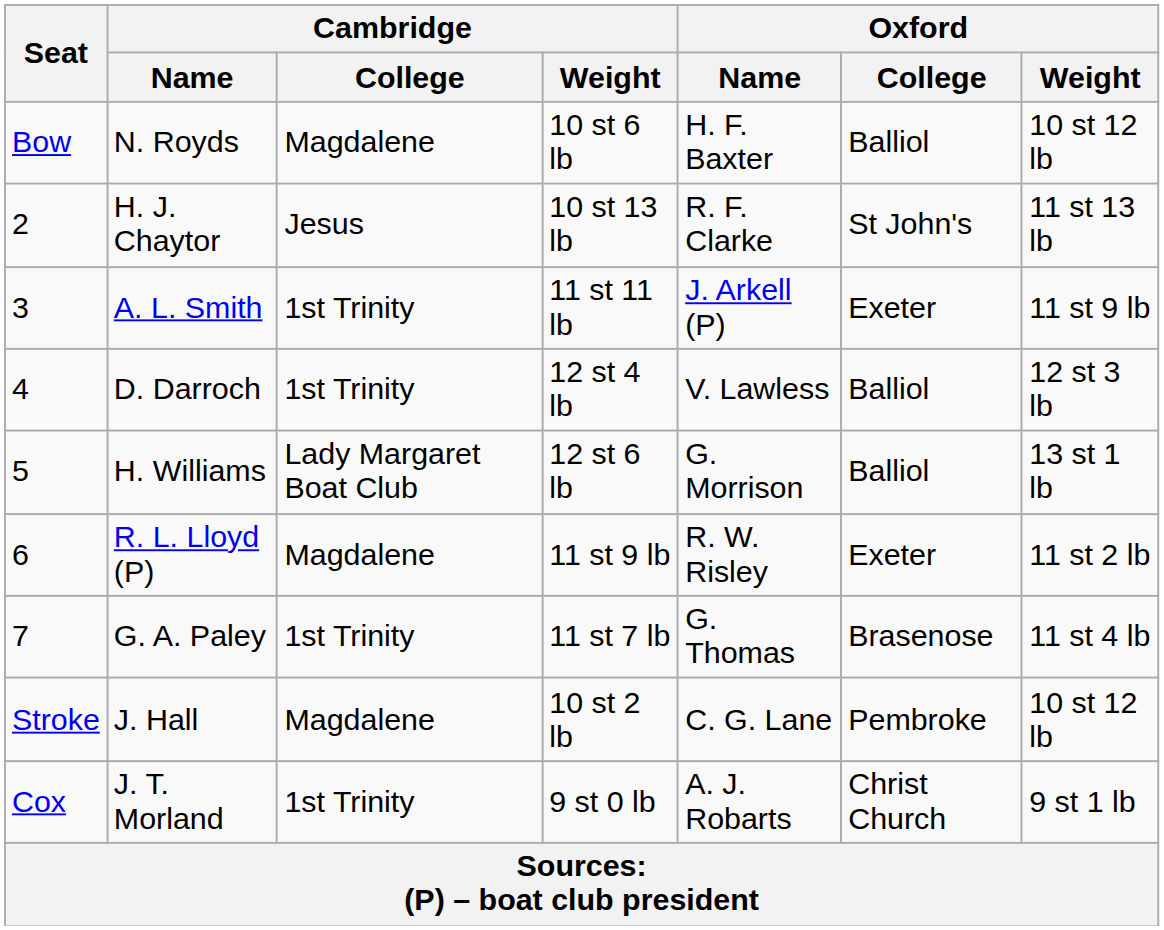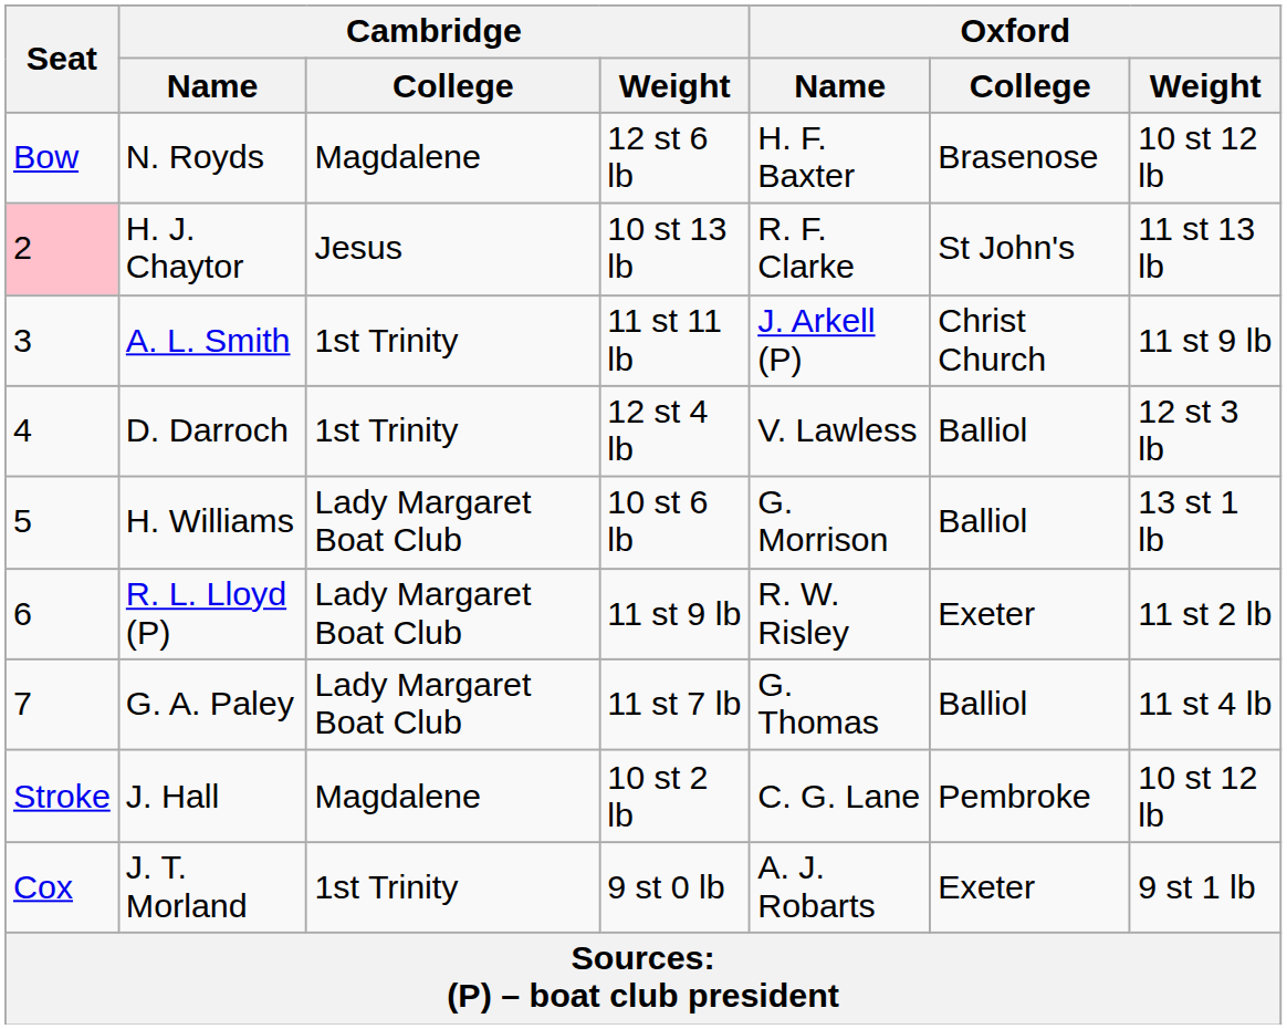N. Royds | Cambridge / Weight: 10 st 6 lb -> 12 st 6 lb
N. Royds | Oxford / College: Balliol -> Brasenose
H. J. Chaytor | Seat: no background -> pink background
A. L. Smith | Oxford / College: Exeter -> Christ Church
H. Williams | Cambridge / Weight: 12 st 6 lb -> 10 st 6 lb
R. L. Lloyd (P) | Cambridge / College: Magdalene -> Lady Margaret Boat Club
G. A. Paley | Cambridge / College: 1st Trinity -> Lady Margaret Boat Club
G. A. Paley | Oxford / College: Brasenose -> Balliol
J. T. Morland | Oxford / College: Christ Church -> Exeter
